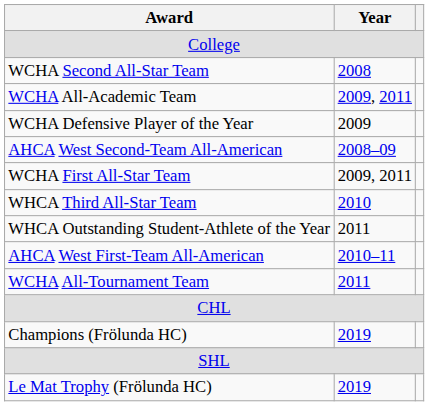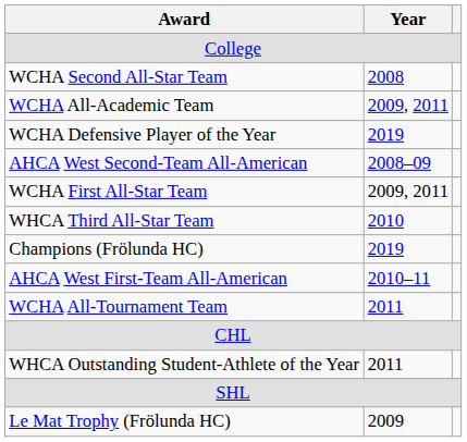WCHA Defensive Player of the Year | Year: 2009 -> 2019
rows swapped: WHCA Outstanding Student-Athlete of the Year <-> Champions (Frölunda HC)
Le Mat Trophy (Frölunda HC) | Year: 2019 -> 2009
